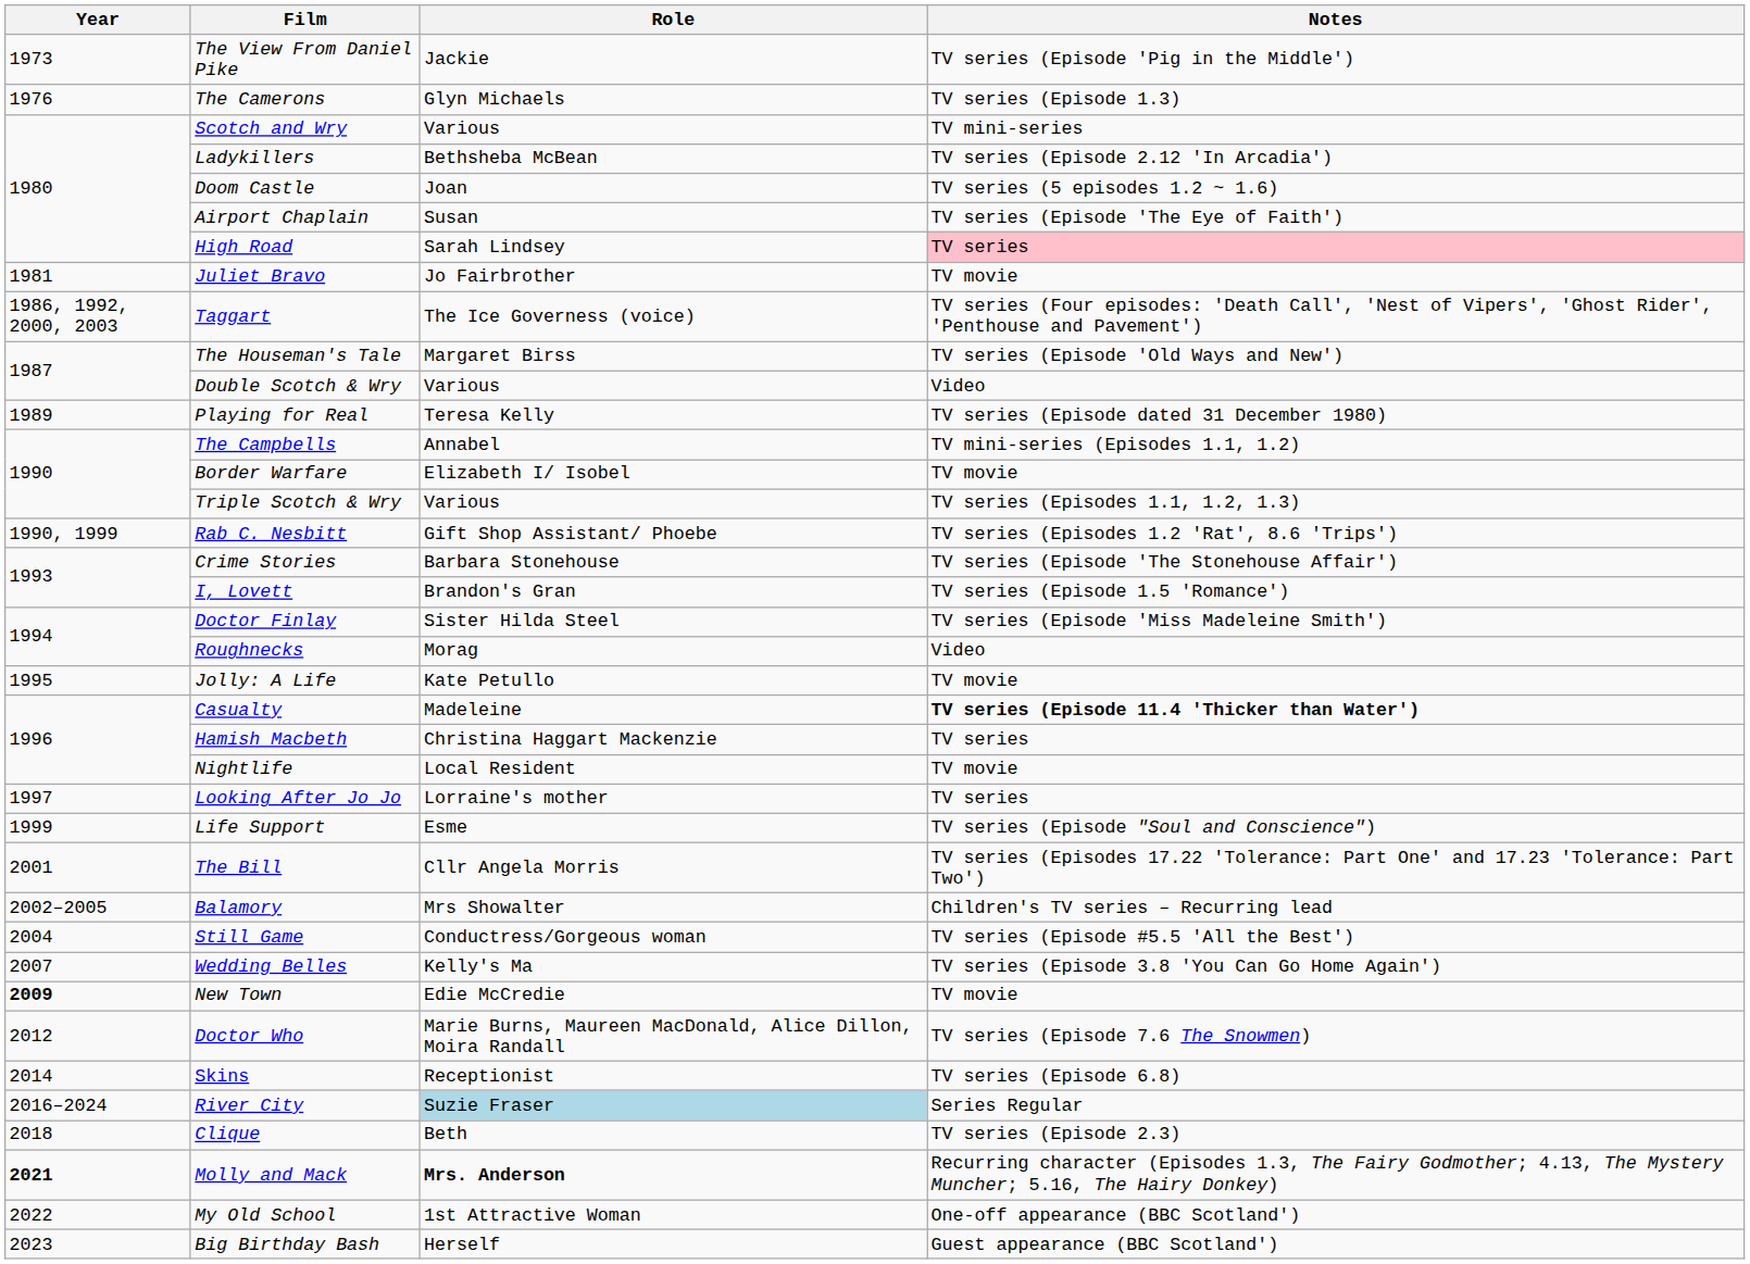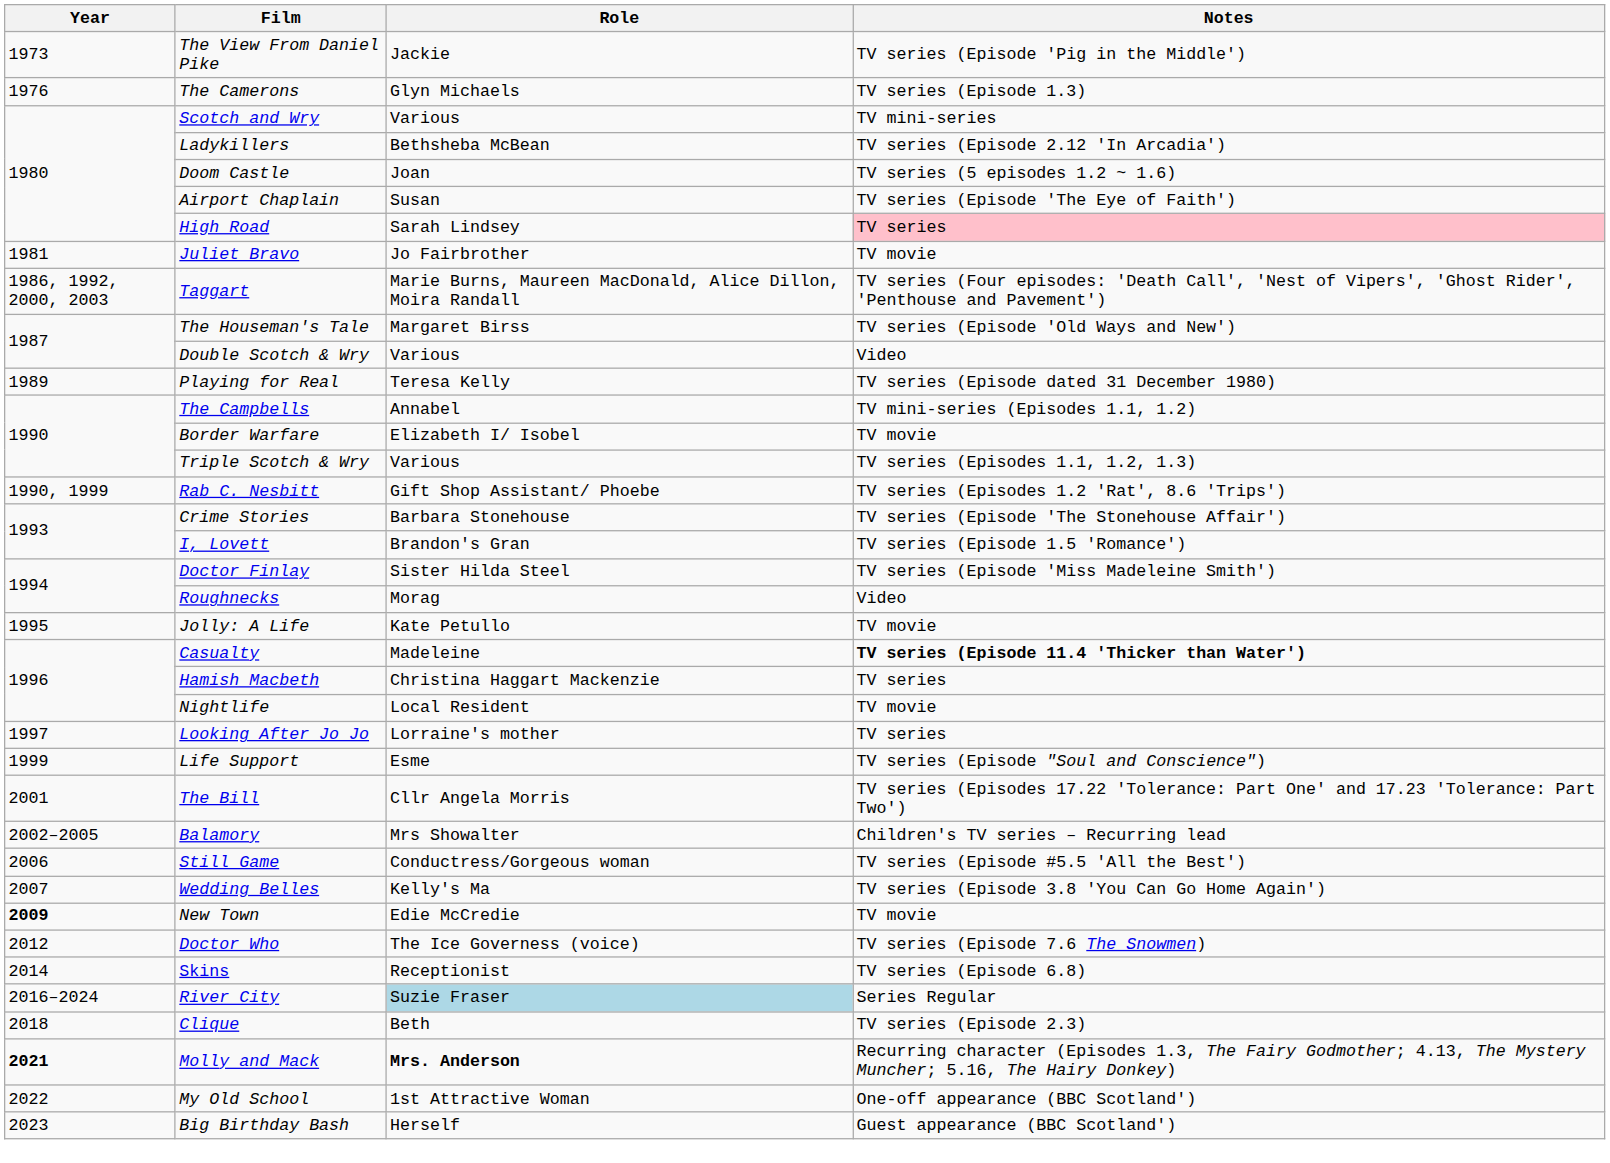Taggart | Role: The Ice Governess (voice) -> Marie Burns, Maureen MacDonald, Alice Dillon, Moira Randall
Still Game | Year: 2004 -> 2006
Doctor Who | Role: Marie Burns, Maureen MacDonald, Alice Dillon, Moira Randall -> The Ice Governess (voice)
